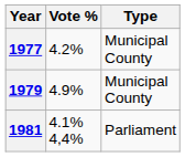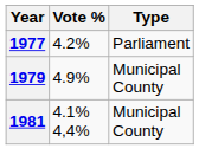1977 | Type: Municipal County -> Parliament
1981 | Type: Parliament -> Municipal County
